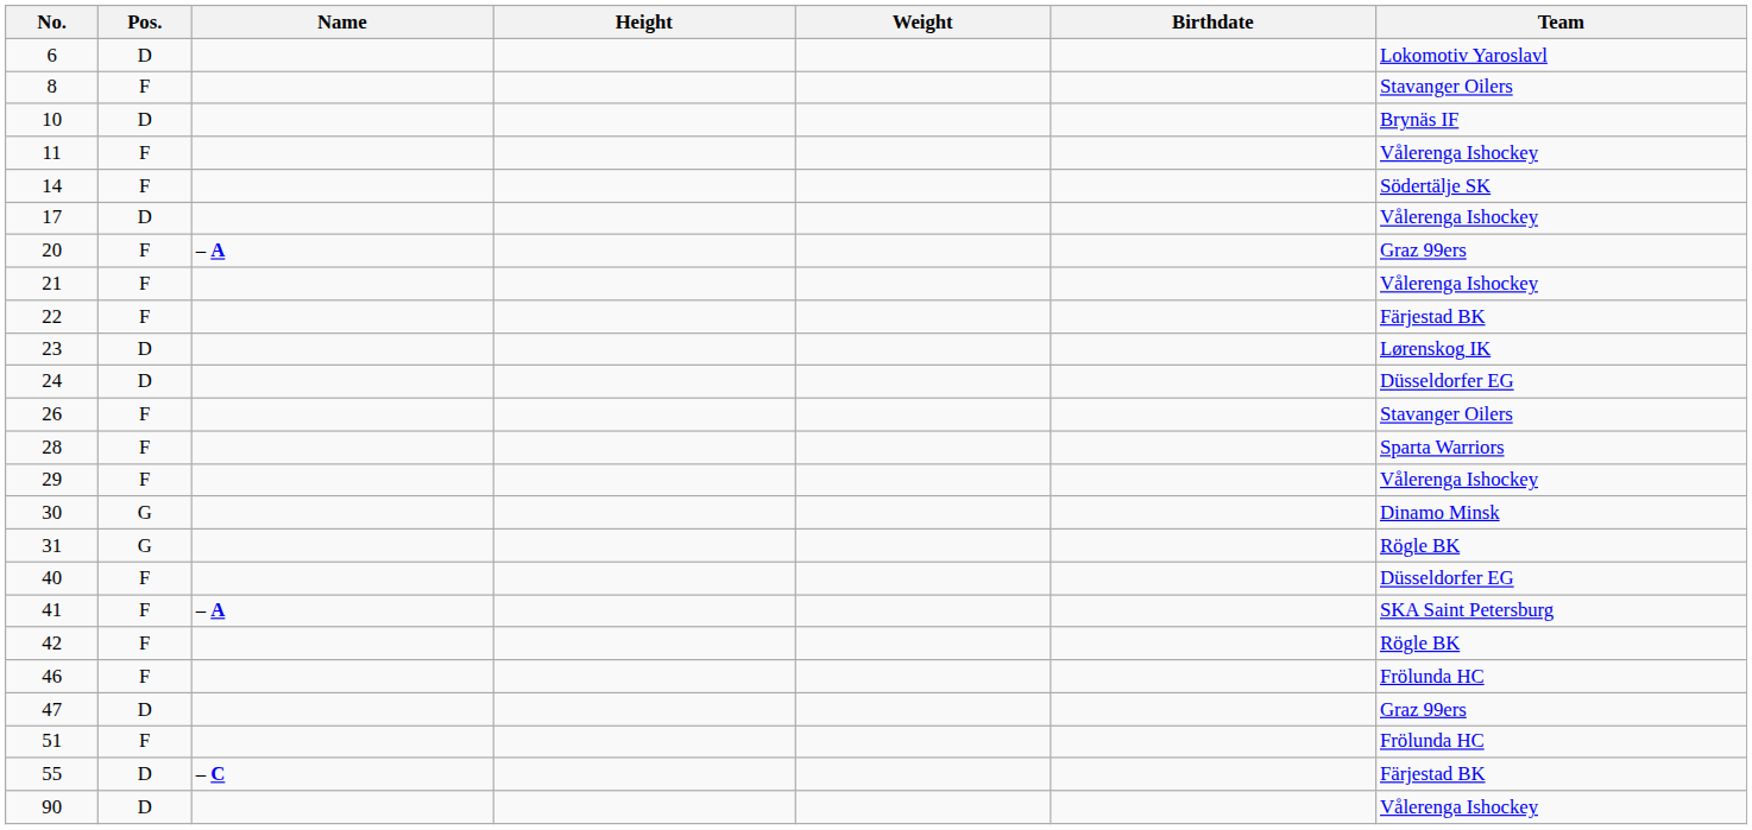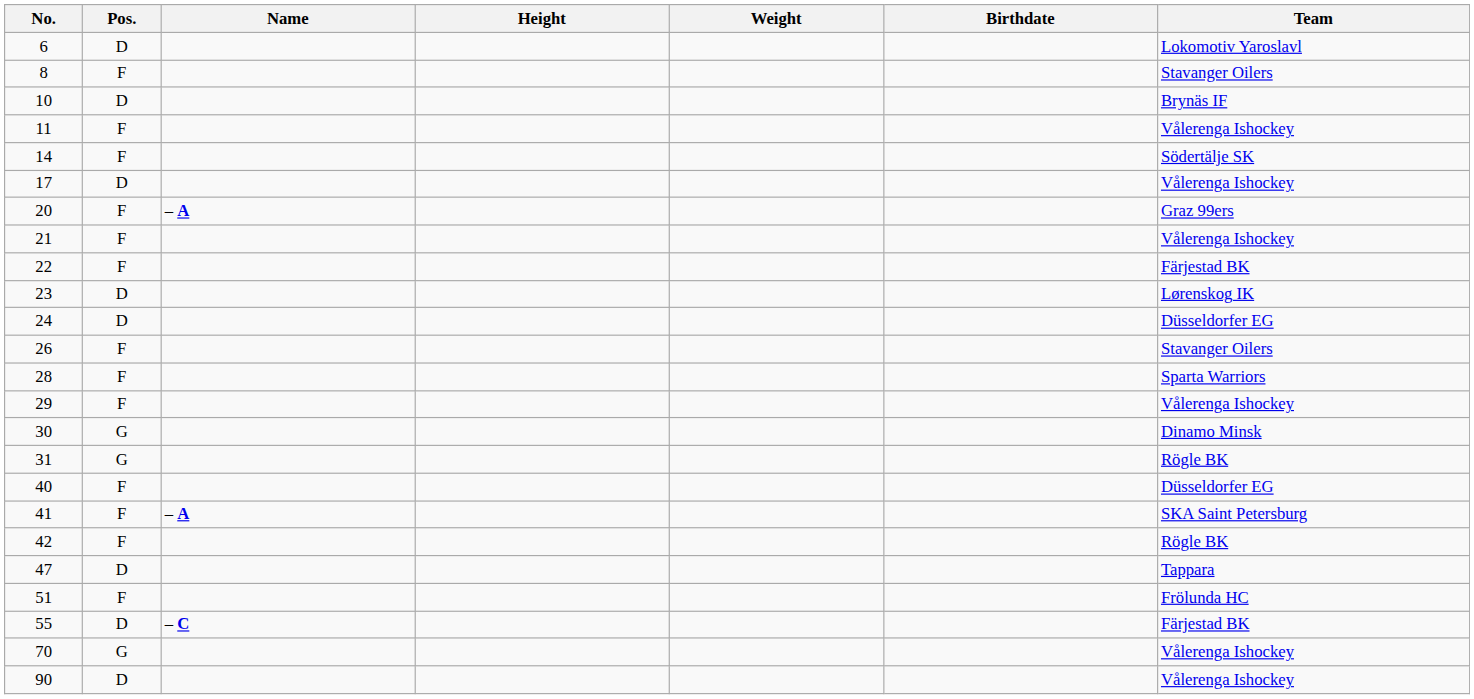- row: 46 | F | Frölunda HC
47 | Team: Graz 99ers -> Tappara
+ row: 70 | G | Vålerenga Ishockey
